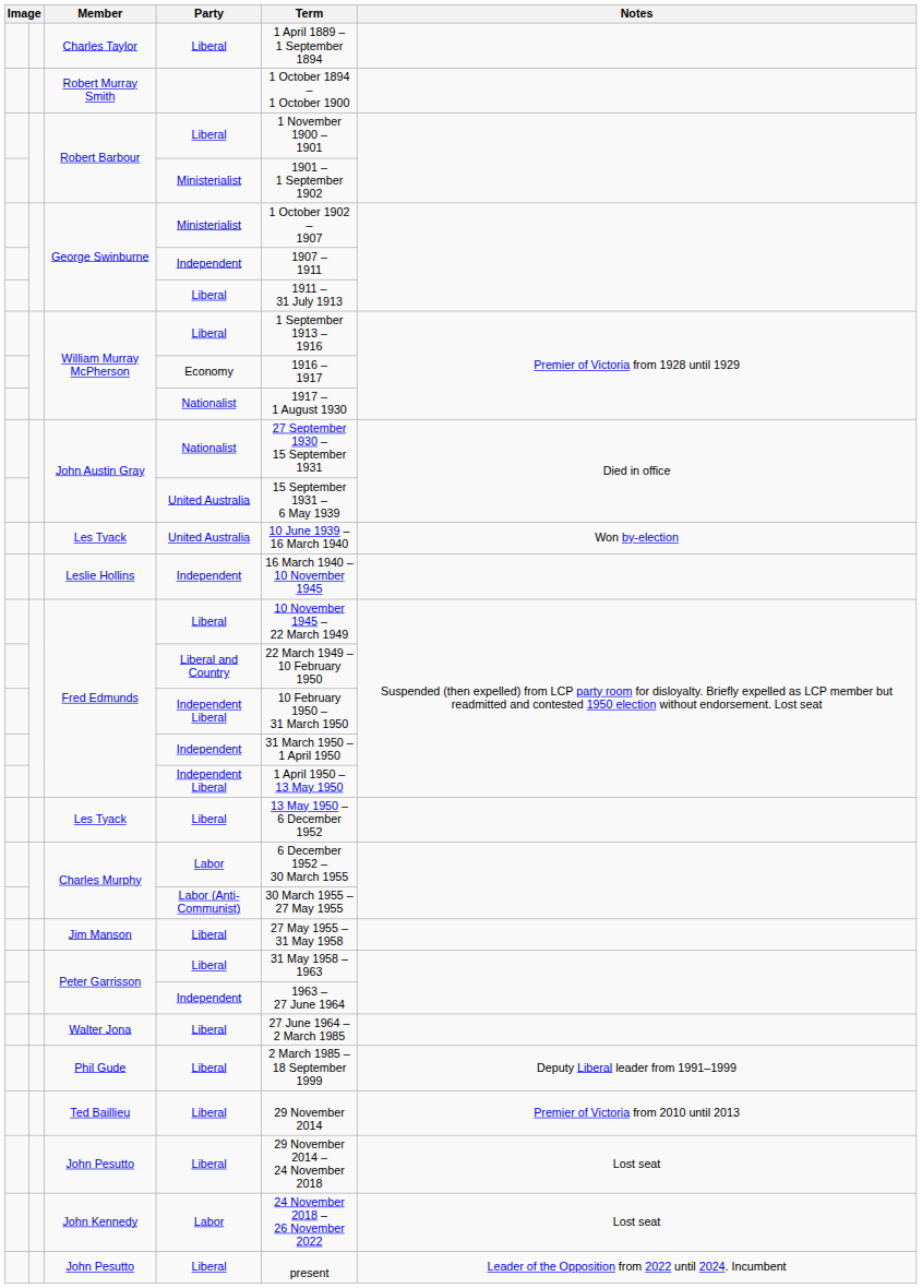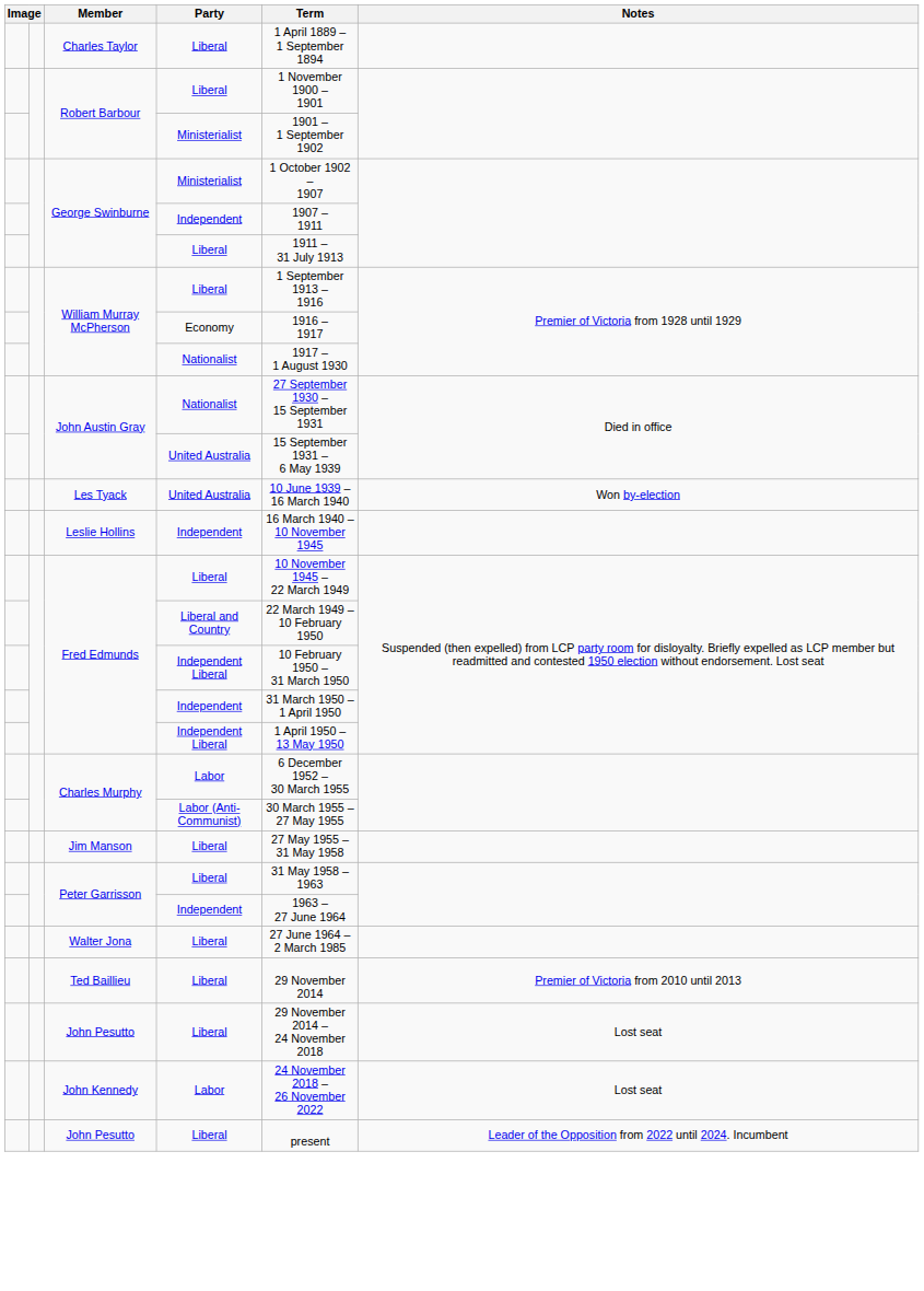- row: Robert Murray Smith | 1 October 1894 – 1 October 1900
- row: Les Tyack | Liberal | 13 May 1950 – 6 December 1952
- row: Phil Gude | Liberal | 2 March 1985 – 18 September 1999 | Deputy Liberal leader from 1991–1999
